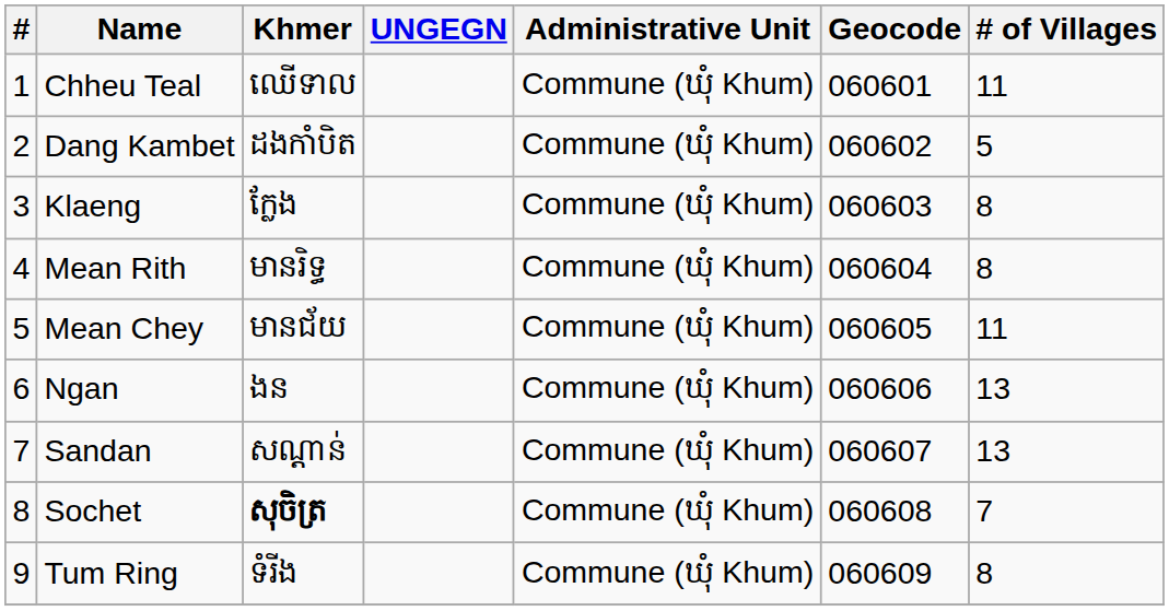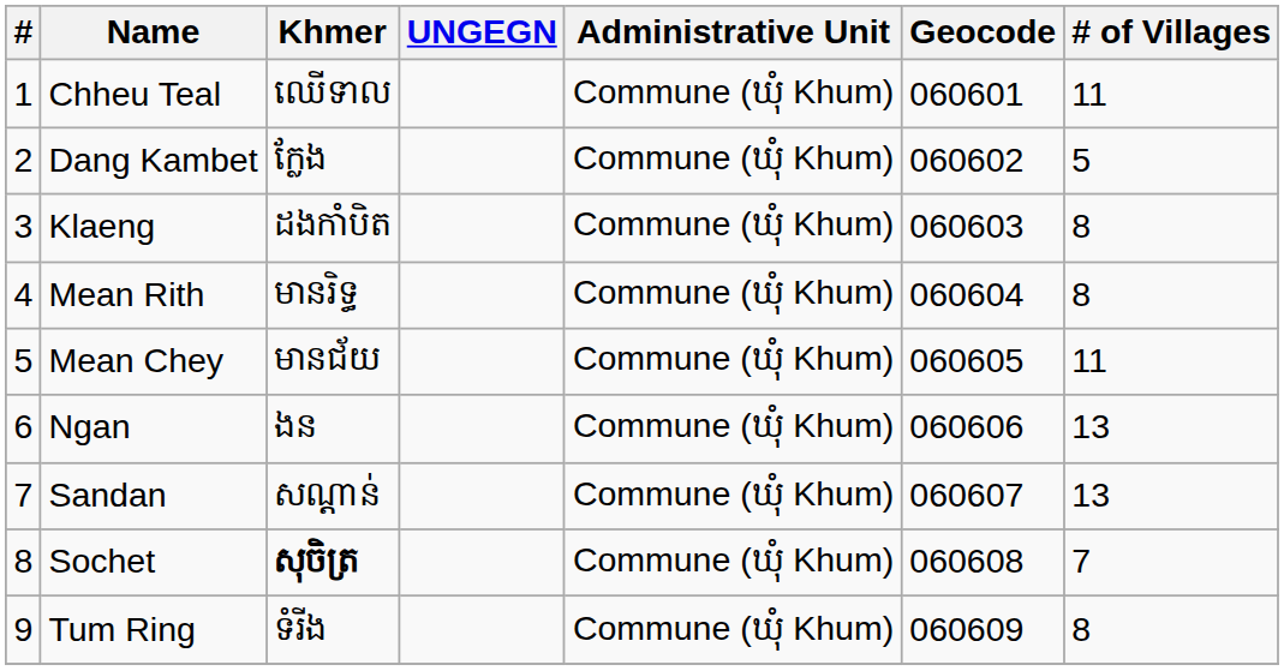Dang Kambet | Khmer: ដងកាំបិត -> ក្លែង
Klaeng | Khmer: ក្លែង -> ដងកាំបិត
